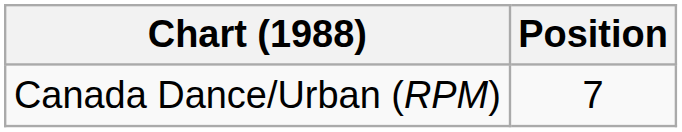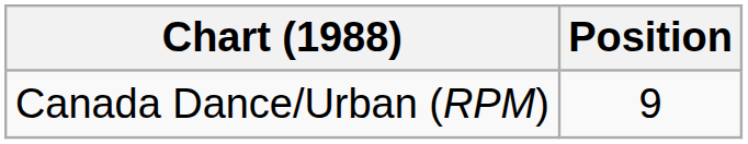Canada Dance/Urban (RPM) | Position: 7 -> 9
